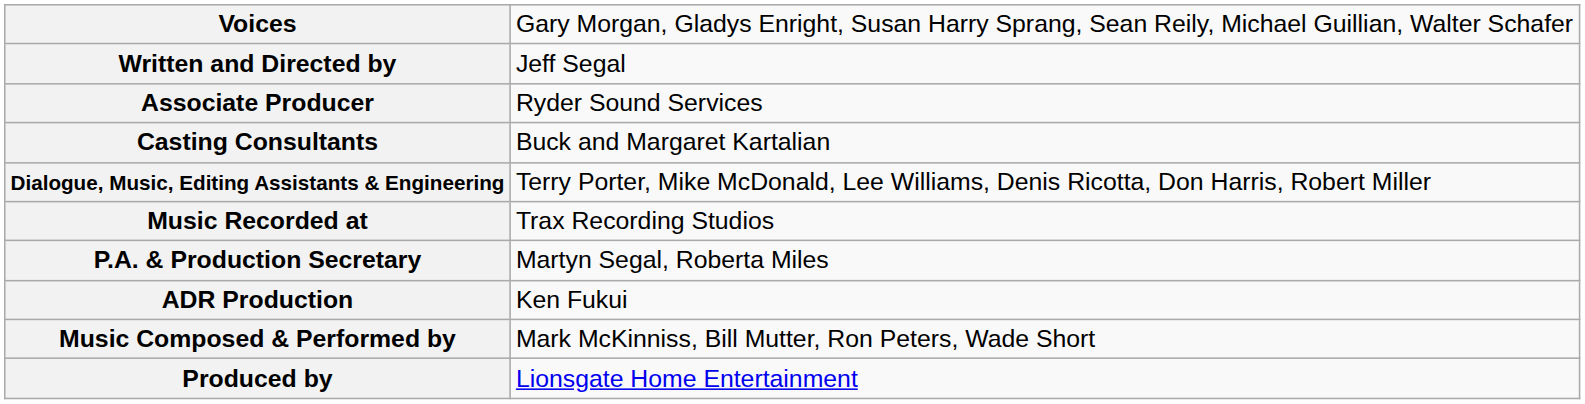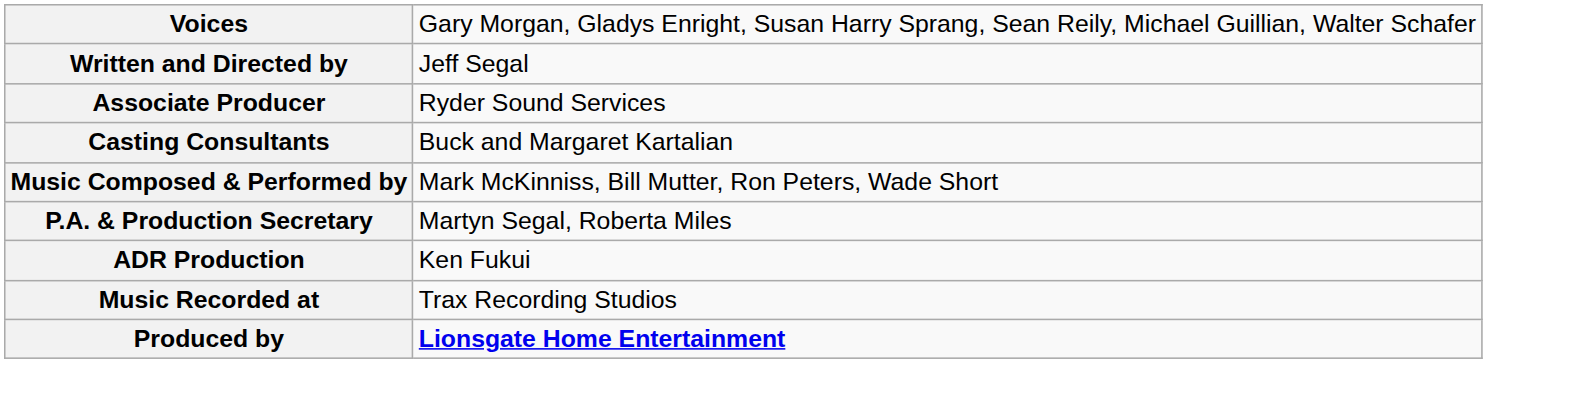- row: Dialogue, Music, Editing Assistants & Engineering | Terry Porter, Mike McDonald, Lee Williams, Denis Ricotta, Don Harris, Robert Miller
rows swapped: Music Composed & Performed by <-> Music Recorded at
Produced by | column 2: normal -> bold
